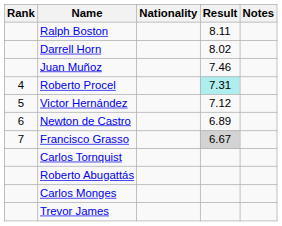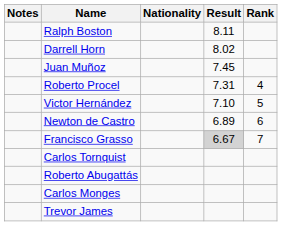columns swapped: Rank <-> Notes
Juan Muñoz | Result: 7.46 -> 7.45
Roberto Procel | Result: paleturquoise background -> no background
Victor Hernández | Result: 7.12 -> 7.10
